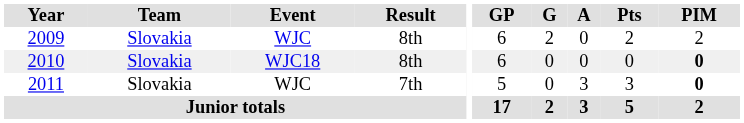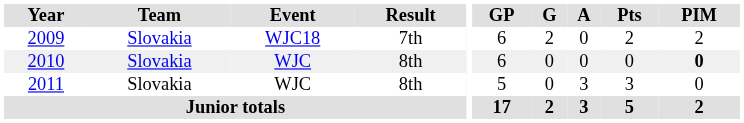2009 | Event: WJC -> WJC18
2009 | Result: 8th -> 7th
2010 | Event: WJC18 -> WJC
2011 | Result: 7th -> 8th
2011 | PIM: bold -> normal
